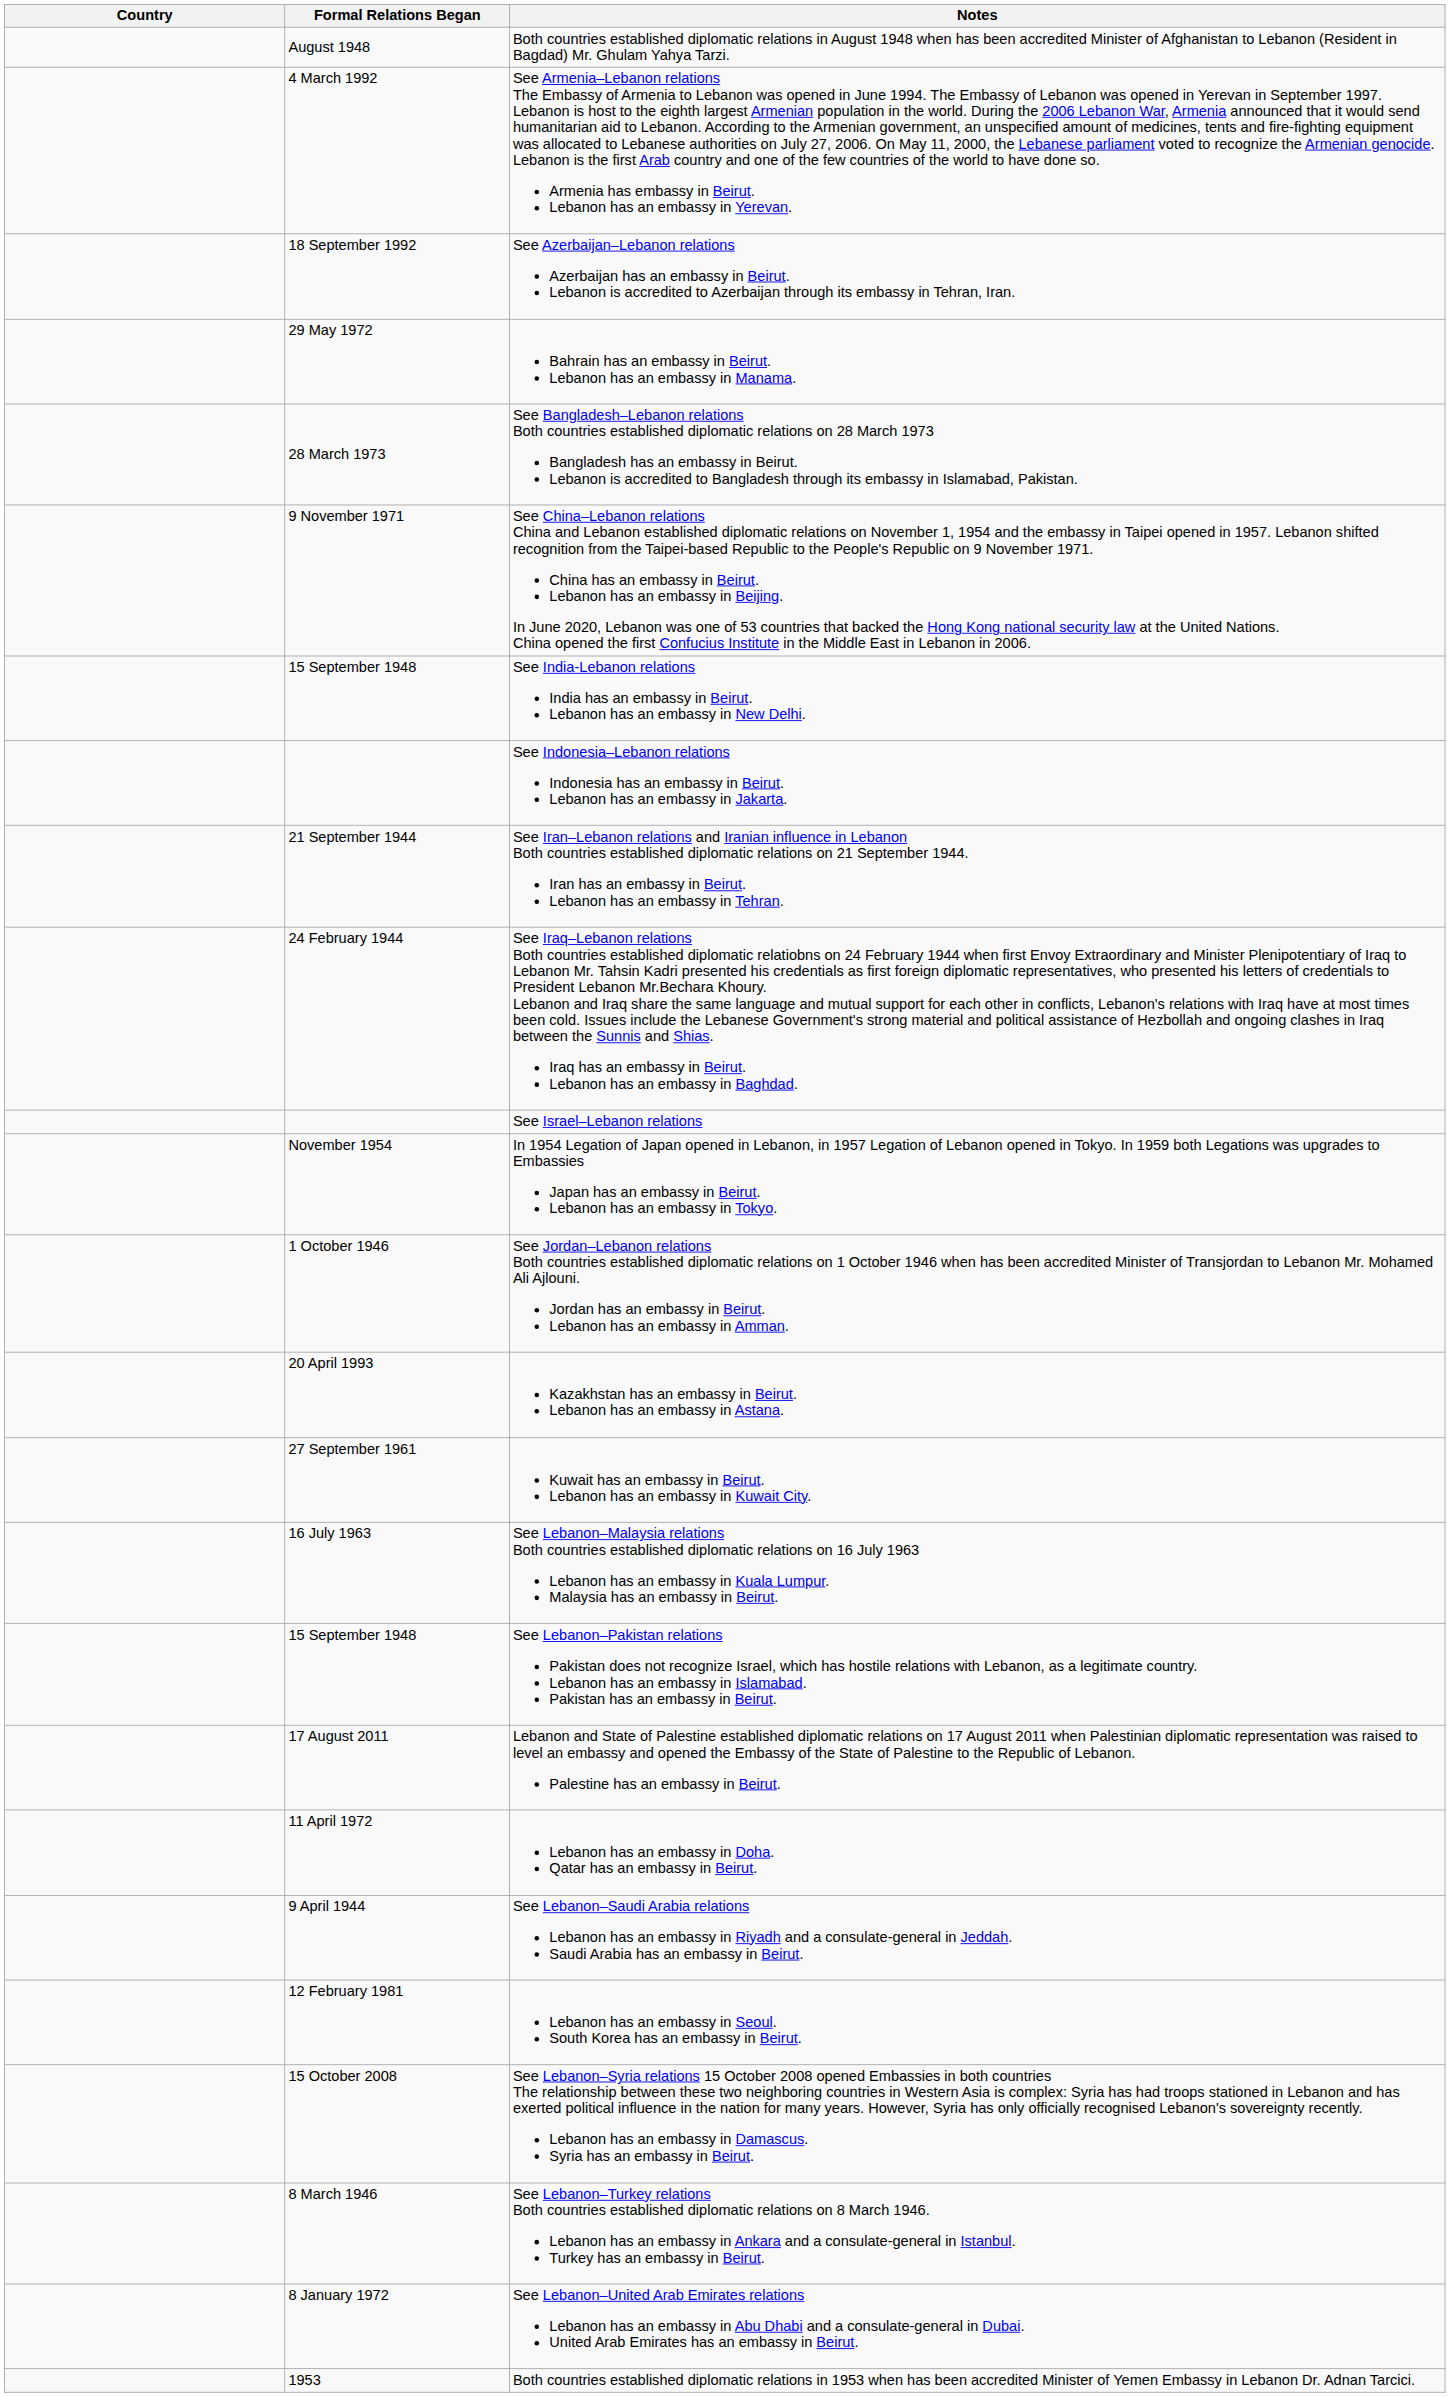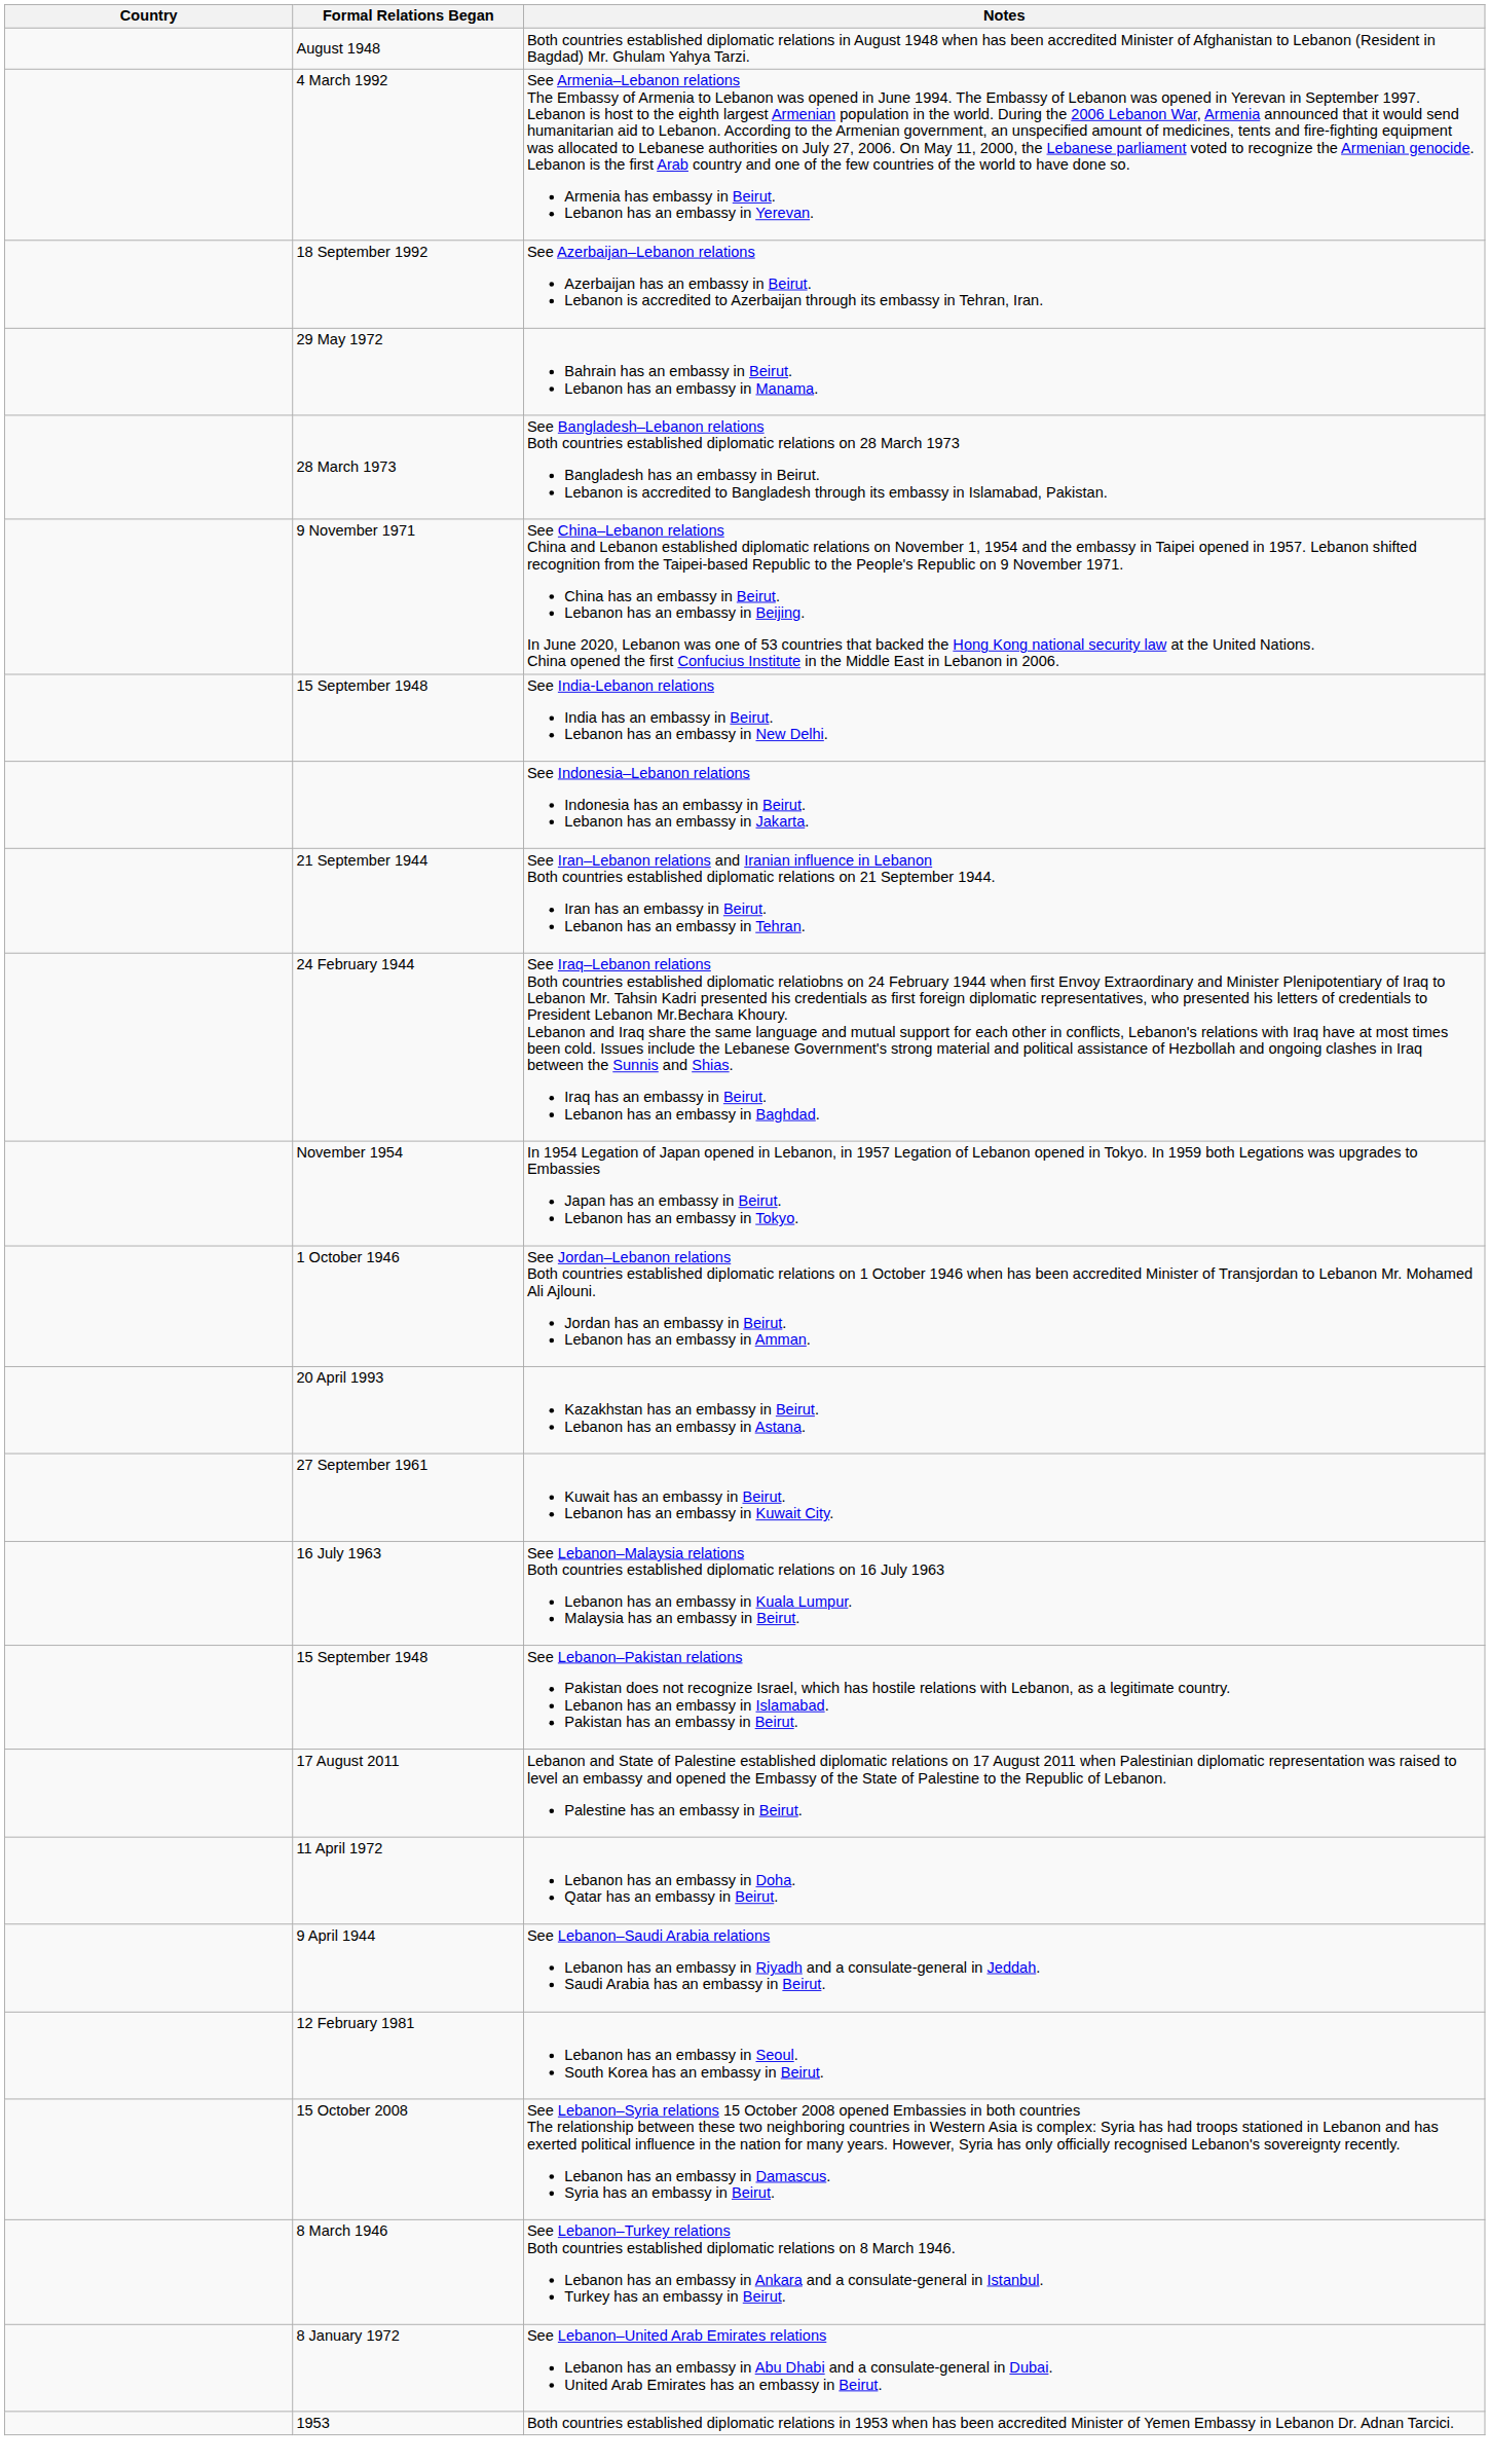- row: See Israel–Lebanon relations
